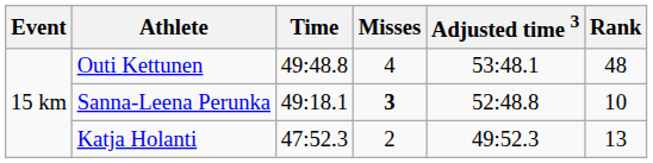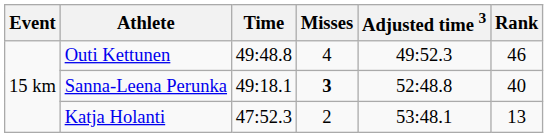Outi Kettunen | Adjusted time 3: 53:48.1 -> 49:52.3
Outi Kettunen | Rank: 48 -> 46
Sanna-Leena Perunka | Rank: 10 -> 40
Katja Holanti | Adjusted time 3: 49:52.3 -> 53:48.1
